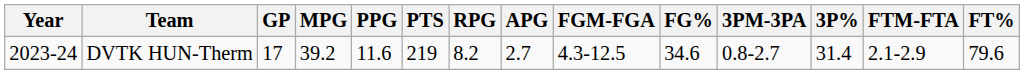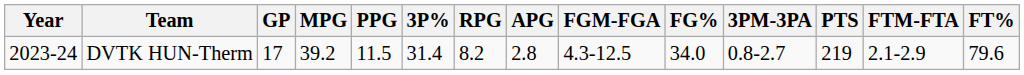columns swapped: PTS <-> 3P%
DVTK HUN-Therm | PPG: 11.6 -> 11.5
DVTK HUN-Therm | APG: 2.7 -> 2.8
DVTK HUN-Therm | FG%: 34.6 -> 34.0
